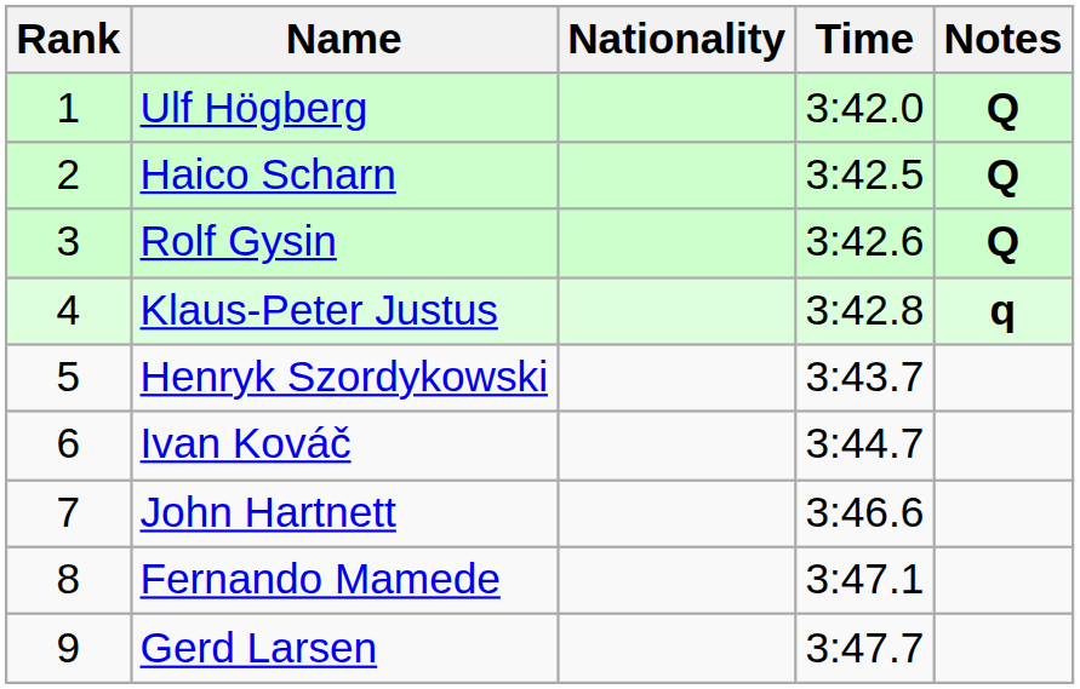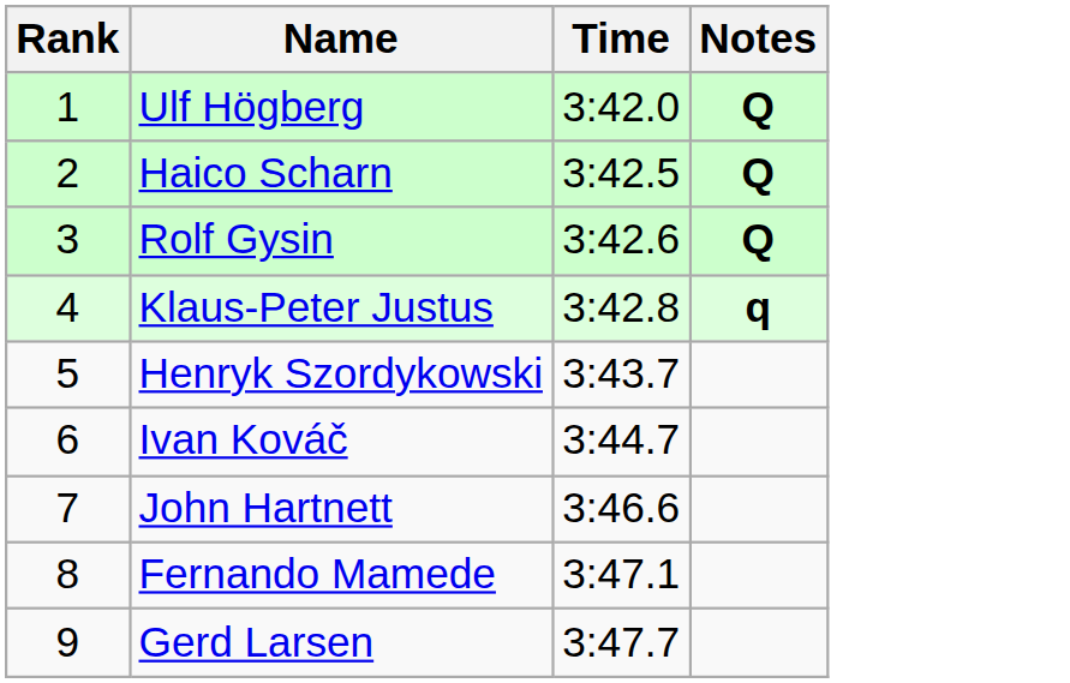- column: Nationality
